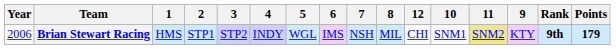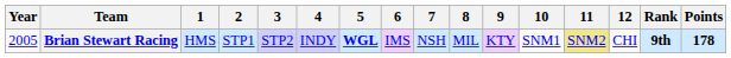columns swapped: 9 <-> 12
Brian Stewart Racing | Year: 2006 -> 2005
Brian Stewart Racing | 5: normal -> bold
Brian Stewart Racing | Points: 179 -> 178
